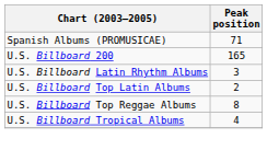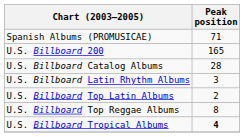+ row: U.S. Billboard Catalog Albums | 28
U.S. Billboard Tropical Albums | Peak position: normal -> bold
